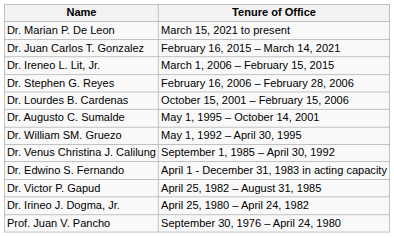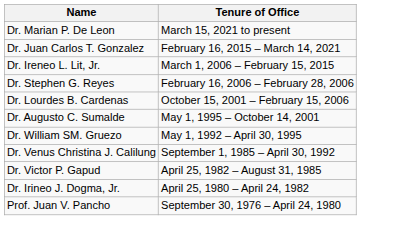- row: Dr. Edwino S. Fernando | April 1 - December 31, 1983 in acting capacity
